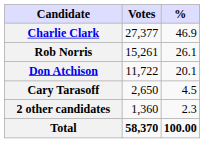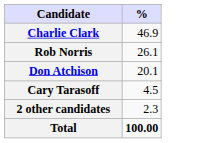- column: Votes | 27,377 | 15,261 | 11,722 | 2,650 | 1,360 | 58,370
